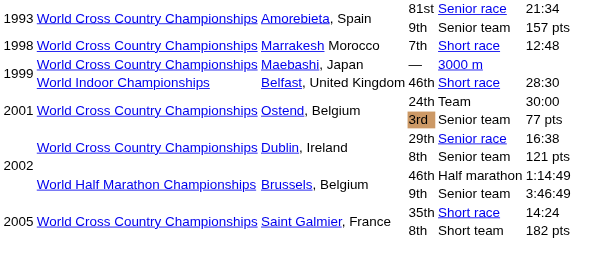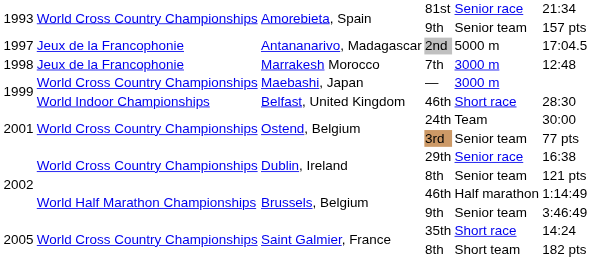+ row: 1997 | Jeux de la Francophonie | Antananarivo, Madagascar | 2nd | 5000 m | 17:04.5
7th | column 2: World Cross Country Championships -> Jeux de la Francophonie
7th | column 5: Short race -> 3000 m
